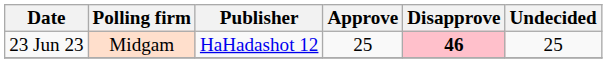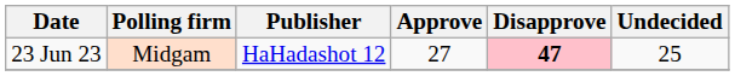23 Jun 23 | Approve: 25 -> 27
23 Jun 23 | Disapprove: 46 -> 47
